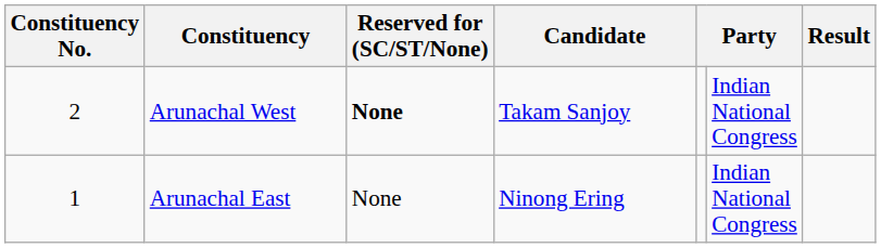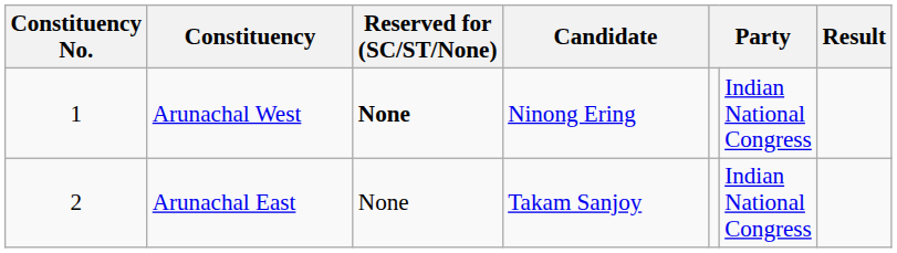Arunachal West | Constituency No.: 2 -> 1
Arunachal West | Candidate: Takam Sanjoy -> Ninong Ering
Arunachal East | Constituency No.: 1 -> 2
Arunachal East | Candidate: Ninong Ering -> Takam Sanjoy
